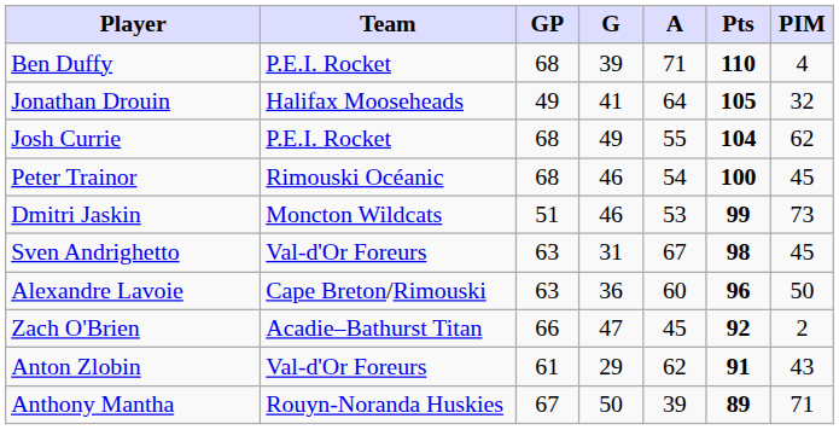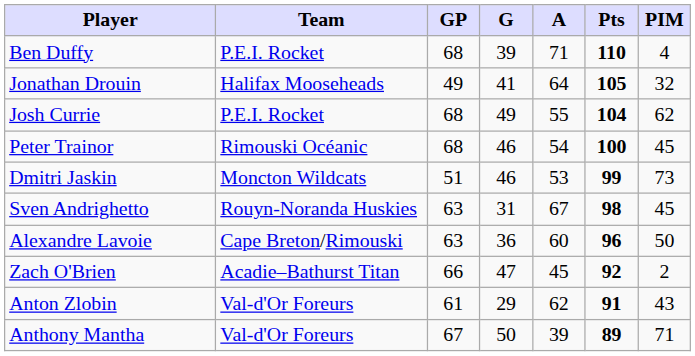Sven Andrighetto | Team: Val-d'Or Foreurs -> Rouyn-Noranda Huskies
Anthony Mantha | Team: Rouyn-Noranda Huskies -> Val-d'Or Foreurs
